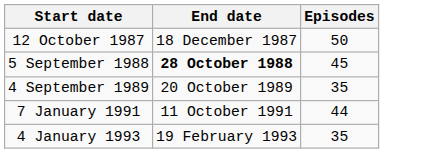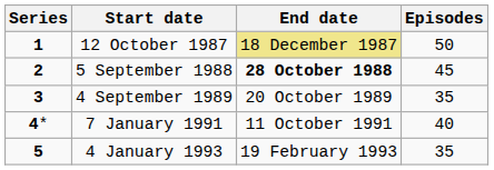+ column: Series | 1 | 2 | 3 | 4* | 5
12 October 1987 | End date: no background -> khaki background
7 January 1991 | Episodes: 44 -> 40
